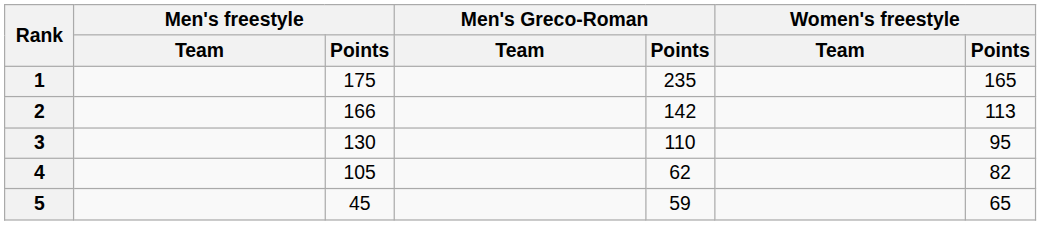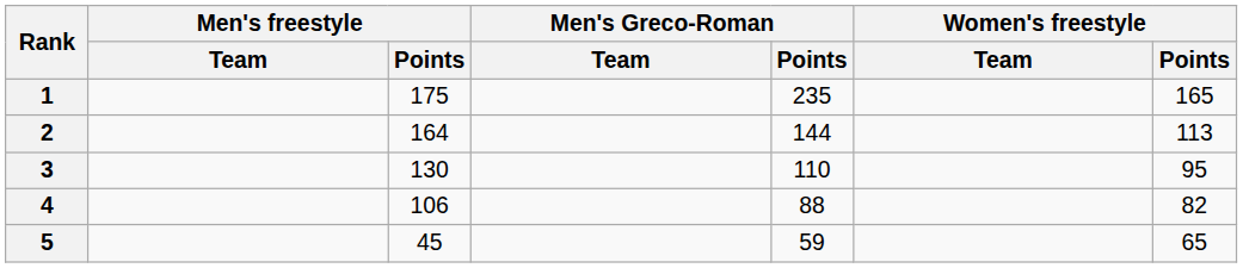2 | Men's freestyle / Points: 166 -> 164
2 | Men's Greco-Roman / Points: 142 -> 144
4 | Men's freestyle / Points: 105 -> 106
4 | Men's Greco-Roman / Points: 62 -> 88
